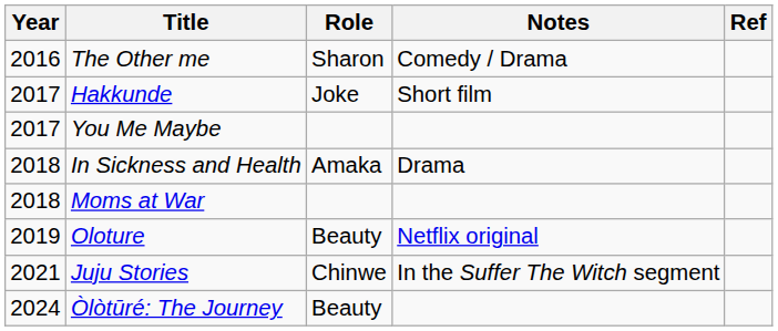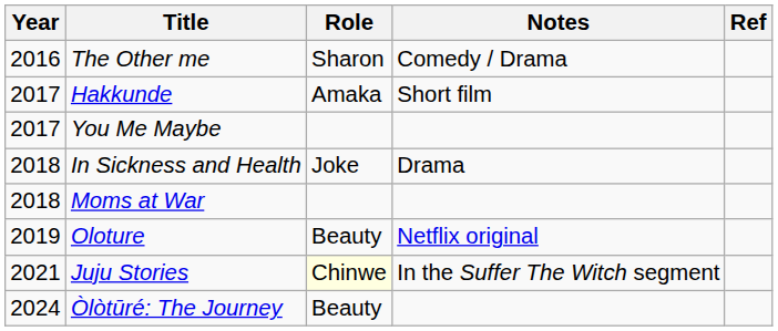Hakkunde | Role: Joke -> Amaka
In Sickness and Health | Role: Amaka -> Joke
Juju Stories | Role: no background -> lightyellow background
